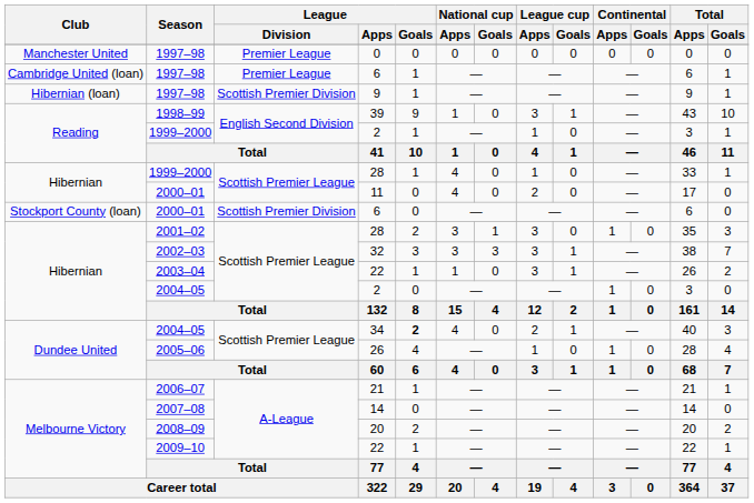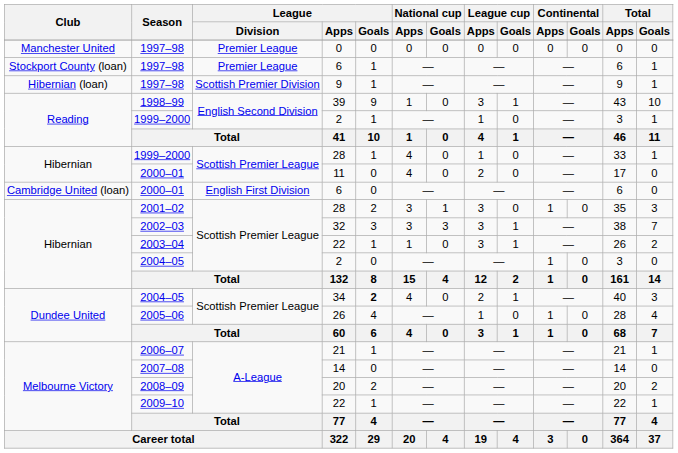1997–98 / 6 | Club: Cambridge United (loan) -> Stockport County (loan)
2000–01 / 6 | Club: Stockport County (loan) -> Cambridge United (loan)
2000–01 / 6 | League / Division: Scottish Premier Division -> English First Division
